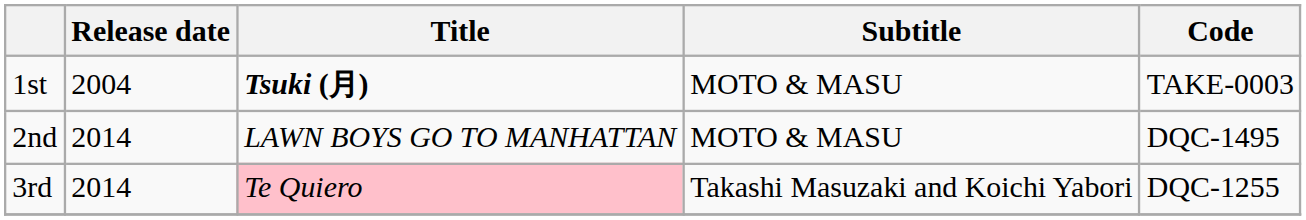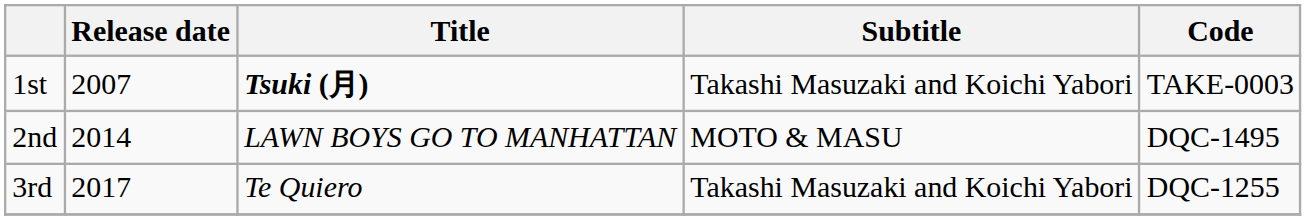1st | Release date: 2004 -> 2007
1st | Subtitle: MOTO & MASU -> Takashi Masuzaki and Koichi Yabori
3rd | Release date: 2014 -> 2017
3rd | Title: pink background -> no background
